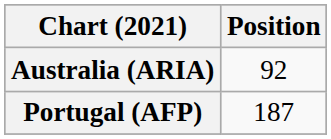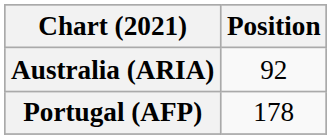Portugal (AFP) | Position: 187 -> 178
